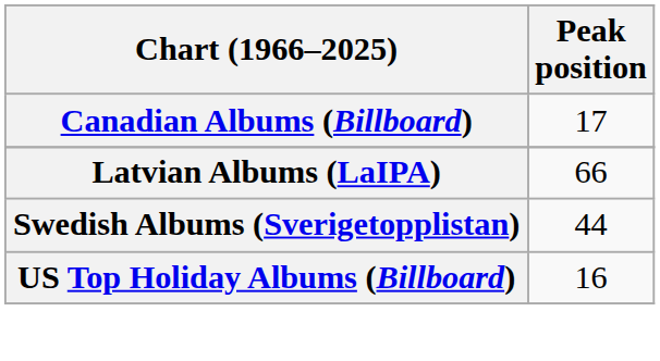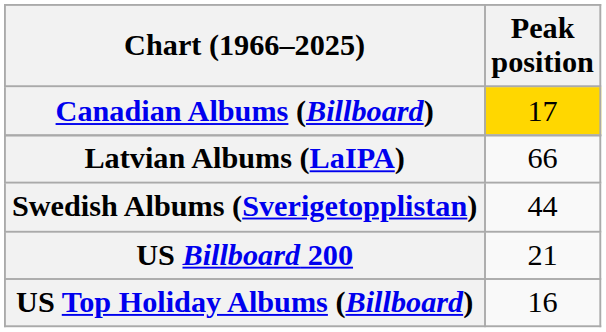Canadian Albums (Billboard) | Peak position: no background -> gold background
+ row: US Billboard 200 | 21
